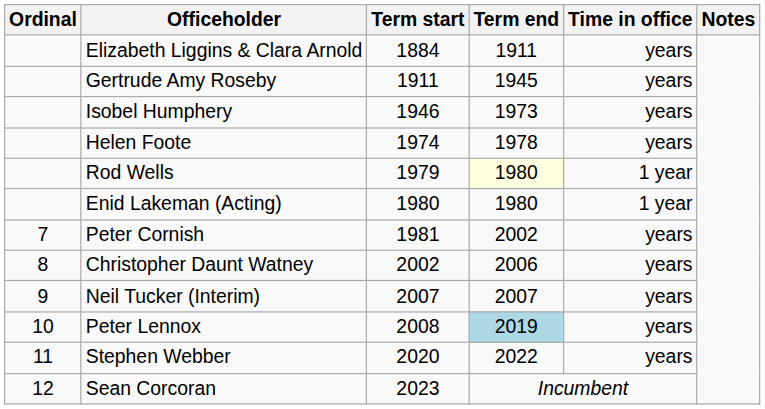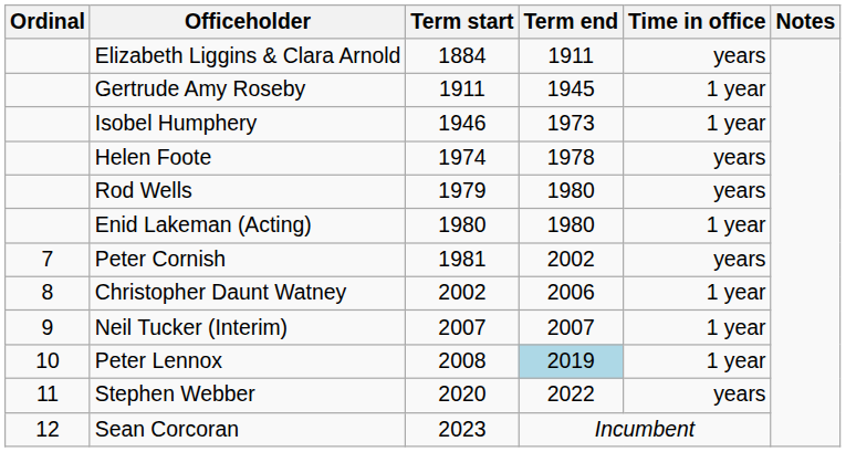Gertrude Amy Roseby | Time in office: years -> 1 year
Isobel Humphery | Time in office: years -> 1 year
Rod Wells | Term end: lightyellow background -> no background
Rod Wells | Time in office: 1 year -> years
Christopher Daunt Watney | Time in office: years -> 1 year
Neil Tucker (Interim) | Time in office: years -> 1 year
Peter Lennox | Time in office: years -> 1 year
